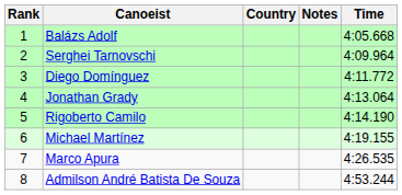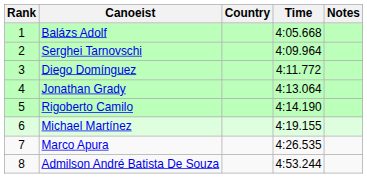columns swapped: Time <-> Notes
